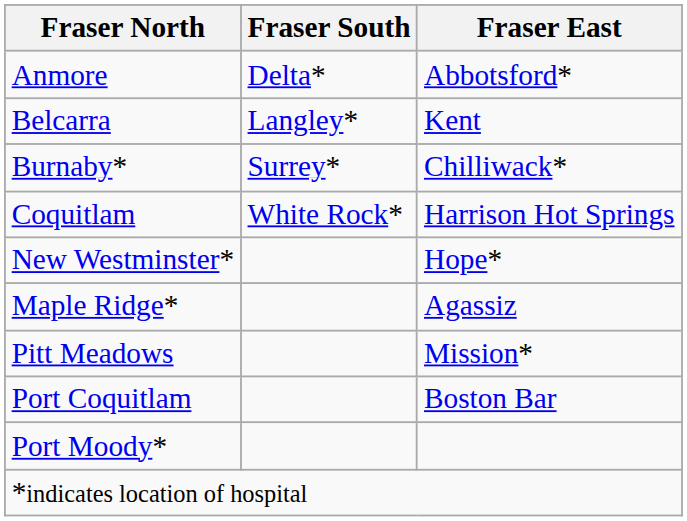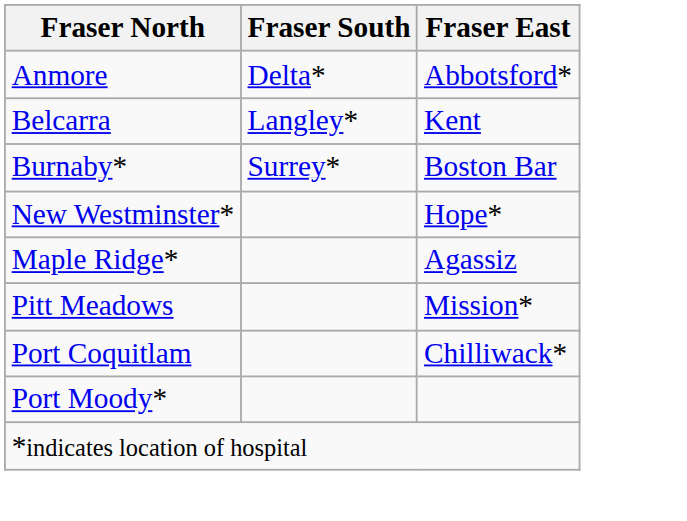Burnaby* | Fraser East: Chilliwack* -> Boston Bar
- row: Coquitlam | White Rock* | Harrison Hot Springs
Port Coquitlam | Fraser East: Boston Bar -> Chilliwack*
